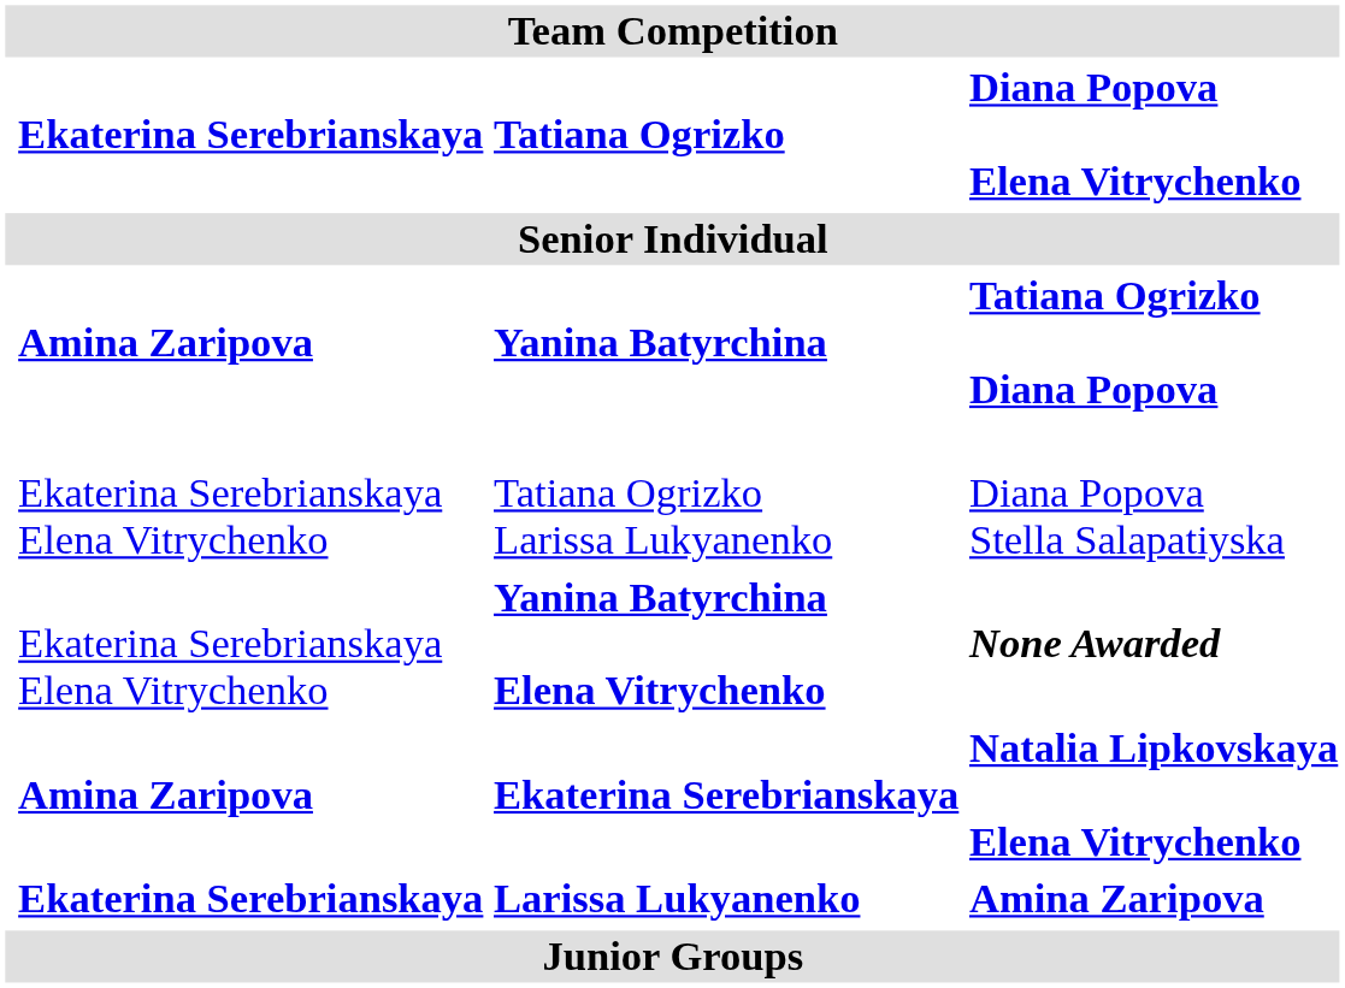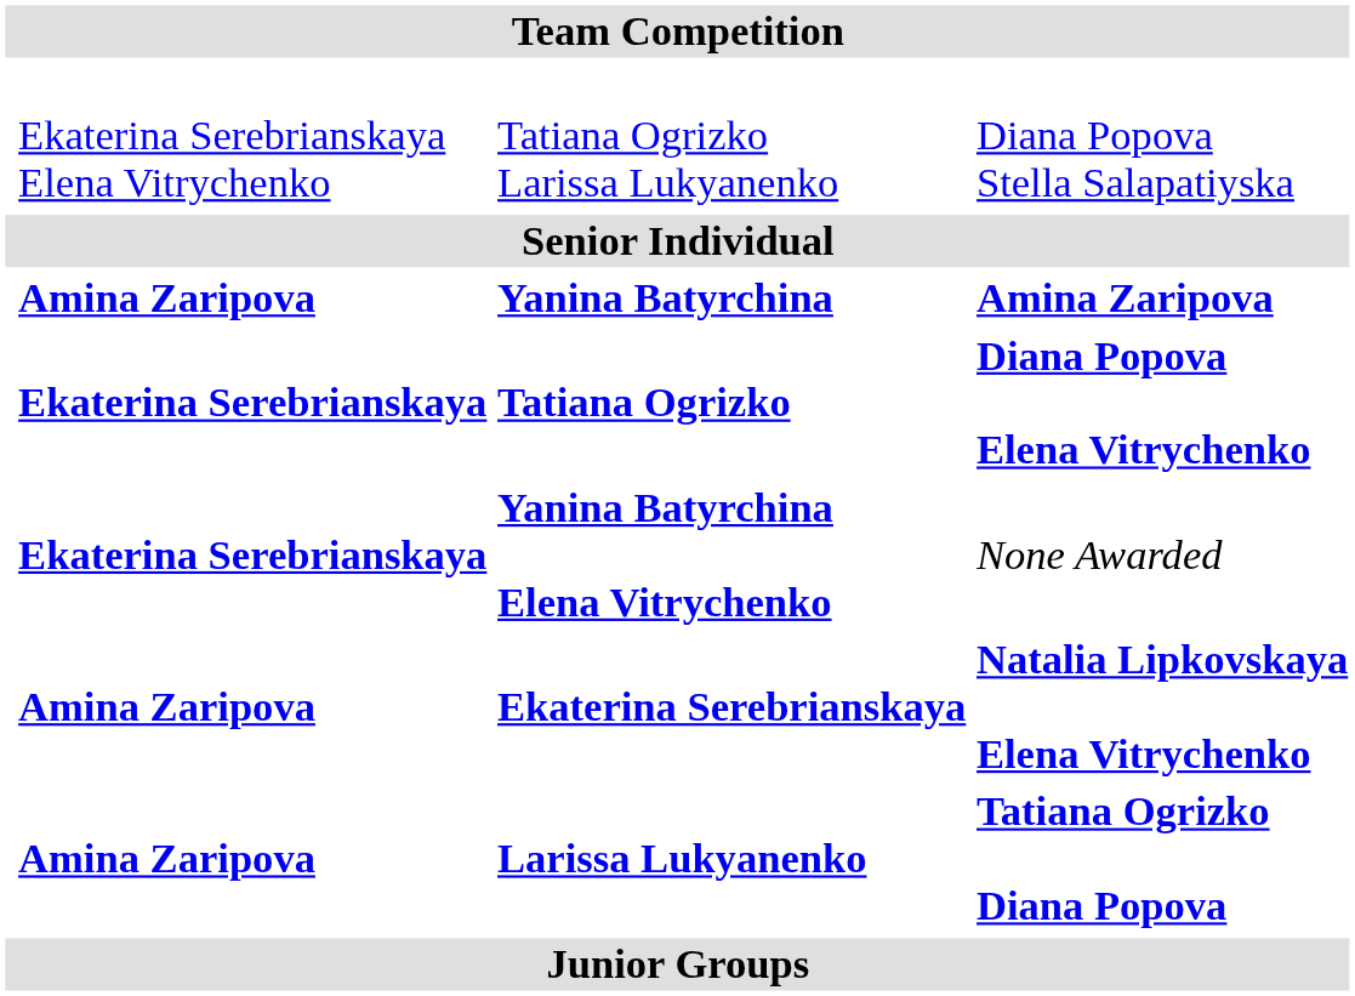rows swapped: Tatiana Ogrizko Larissa Lukyanenko <-> Tatiana Ogrizko
Yanina Batyrchina | column 4: Tatiana Ogrizko Diana Popova -> Amina Zaripova
Yanina Batyrchina Elena Vitrychenko | column 2: Ekaterina Serebrianskaya Elena Vitrychenko -> Ekaterina Serebrianskaya
Yanina Batyrchina Elena Vitrychenko | column 4: bold -> normal
Larissa Lukyanenko | column 2: Ekaterina Serebrianskaya -> Amina Zaripova
Larissa Lukyanenko | column 4: Amina Zaripova -> Tatiana Ogrizko Diana Popova
